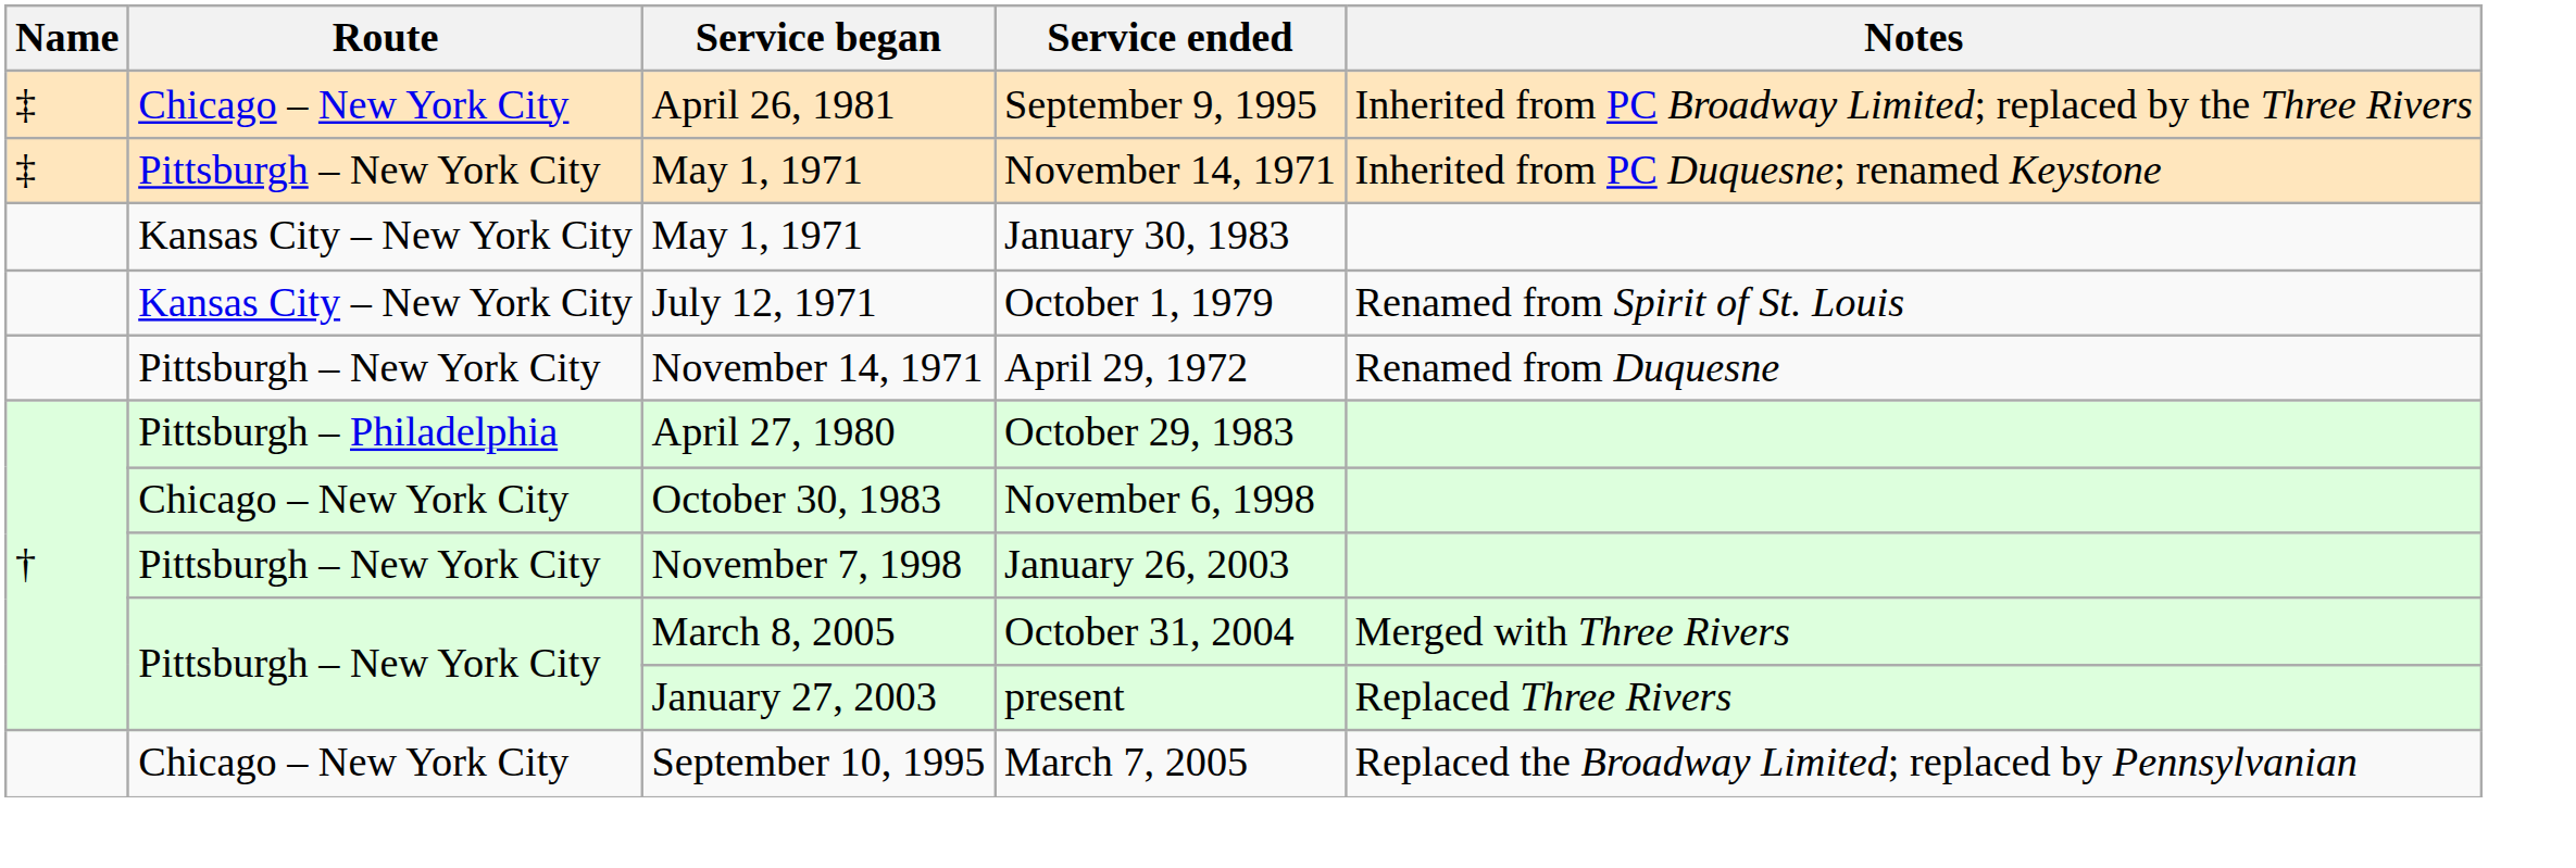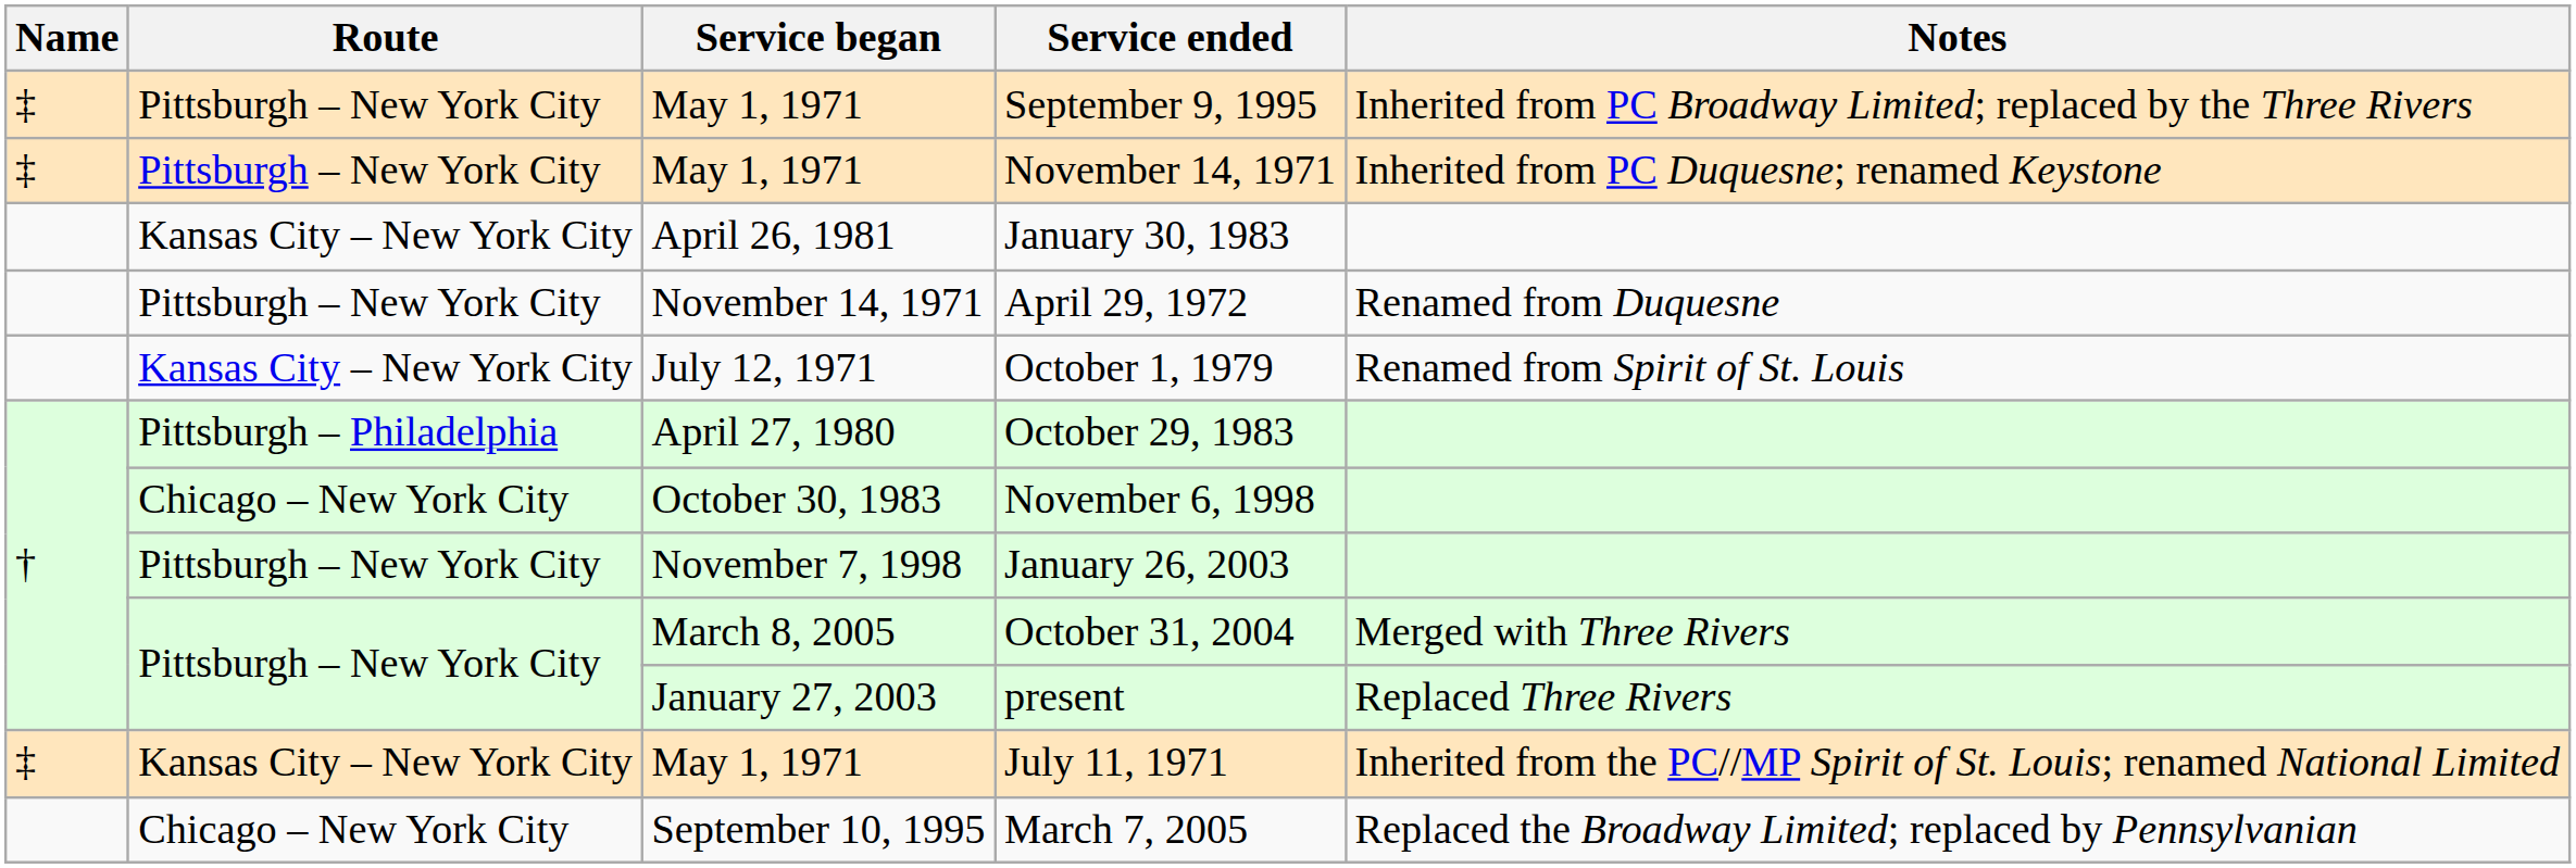September 9, 1995 | Route: Chicago – New York City -> Pittsburgh – New York City
September 9, 1995 | Service began: April 26, 1981 -> May 1, 1971
January 30, 1983 | Service began: May 1, 1971 -> April 26, 1981
rows swapped: April 29, 1972 <-> October 1, 1979
+ row: ‡ | Kansas City – New York City | May 1, 1971 | July 11, 1971 | Inherited from the PC//MP Spirit of St. Louis; renamed National Limited
